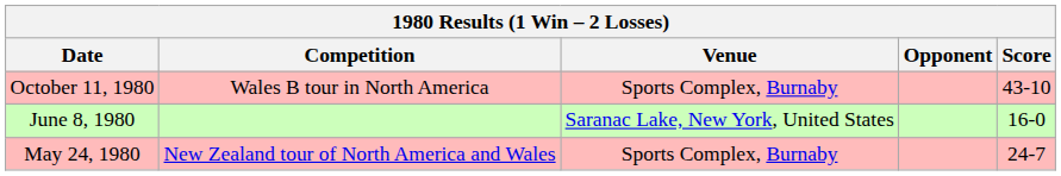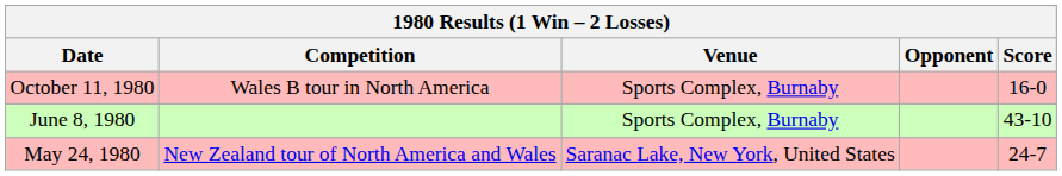October 11, 1980 | Score: 43-10 -> 16-0
June 8, 1980 | Venue: Saranac Lake, New York, United States -> Sports Complex, Burnaby
June 8, 1980 | Score: 16-0 -> 43-10
May 24, 1980 | Venue: Sports Complex, Burnaby -> Saranac Lake, New York, United States
